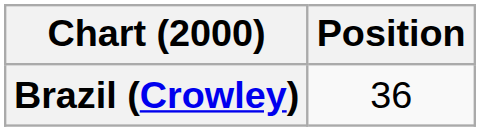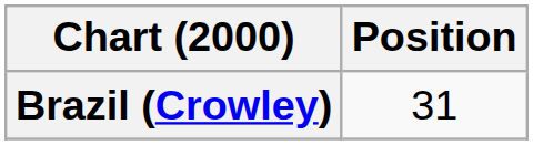Brazil (Crowley) | Position: 36 -> 31
